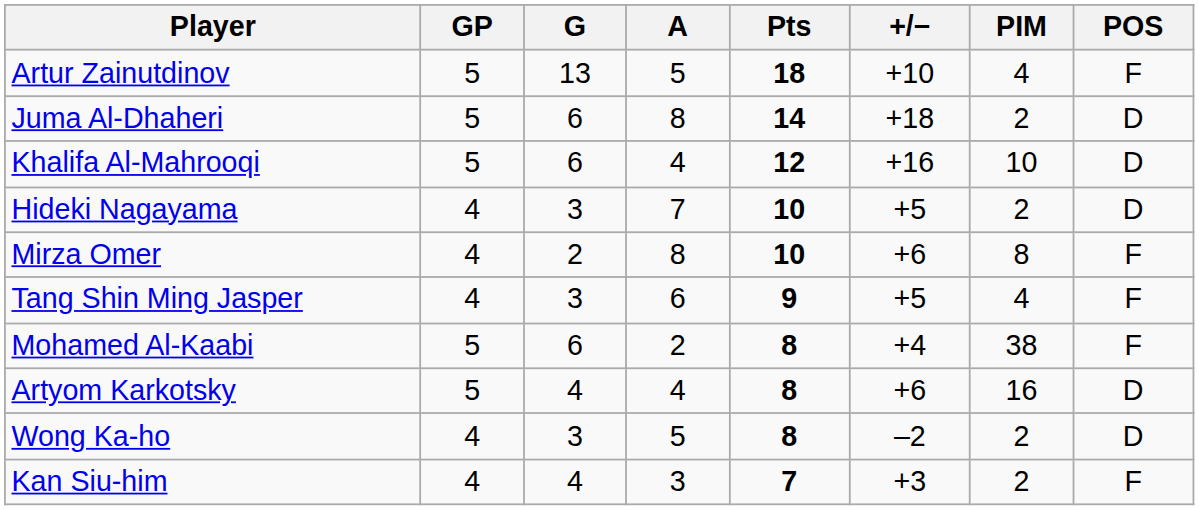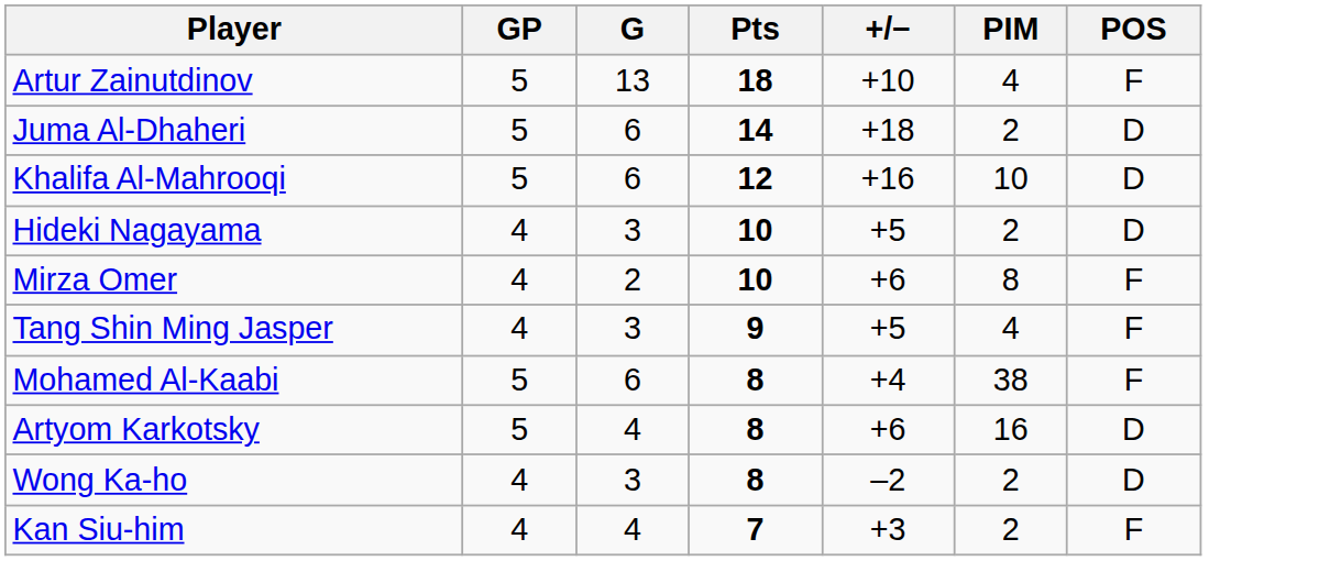- column: A | 5 | 8 | 4 | 7 | 8 | 6 | 2 | 4 | 5 | 3
